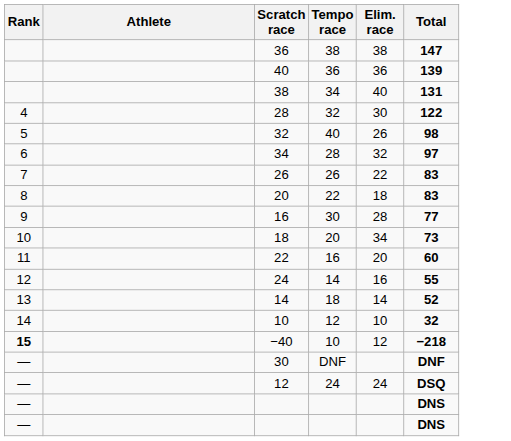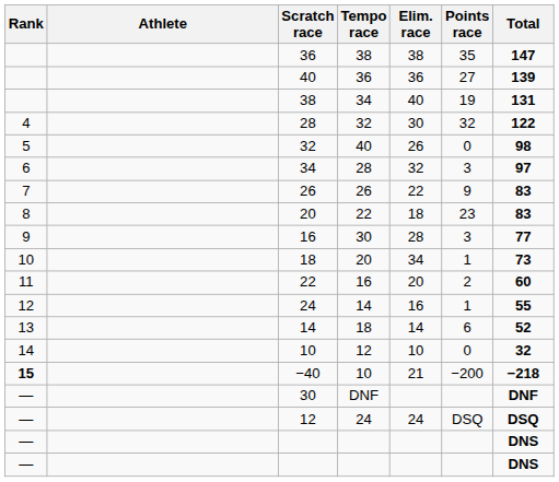+ column: Points race | 35 | 27 | 19 | 32 | 0 | 3 | 9 | 23 | 3 | 1 | 2 | 1 | 6 | 0 | −200 | DSQ
−40 | Elim. race: 12 -> 21
